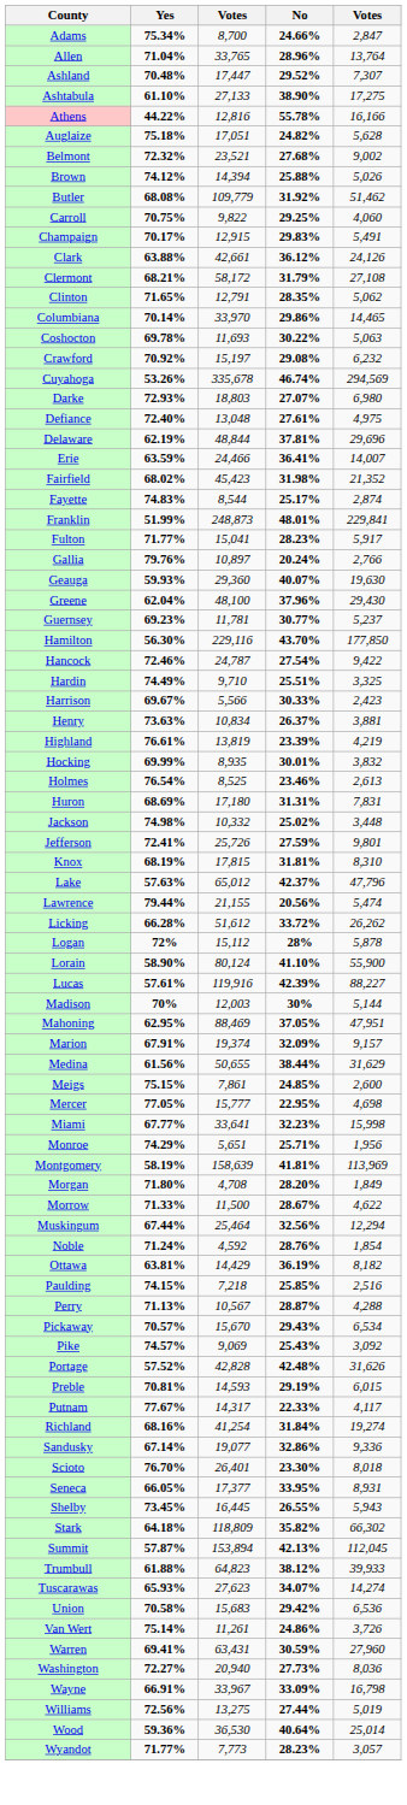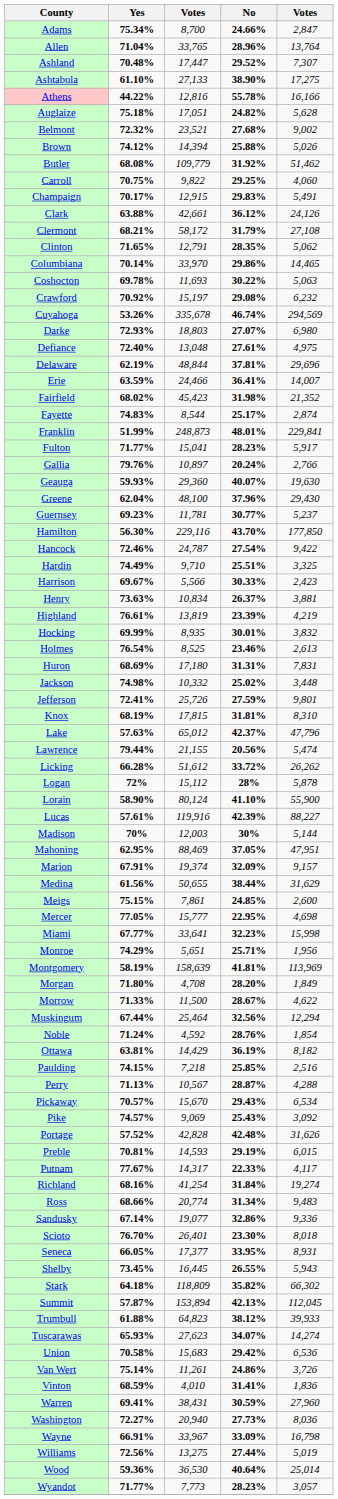+ row: Ross | 68.66% | 20,774 | 31.34% | 9,483
+ row: Vinton | 68.59% | 4,010 | 31.41% | 1,836
Warren | column 3: 63,431 -> 38,431
